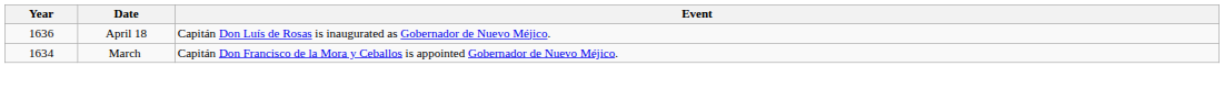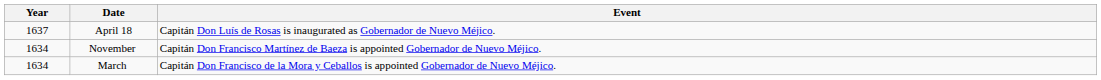April 18 | Year: 1636 -> 1637
+ row: 1634 | November | Capitán Don Francisco Martínez de Baeza is appointed Gobernador de Nuevo Méjico.
